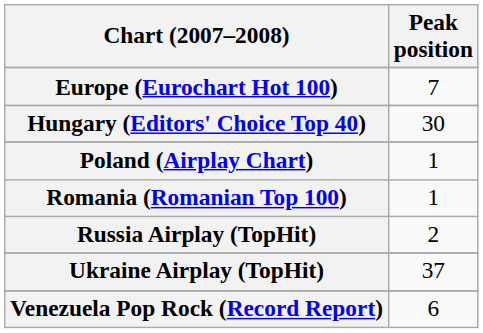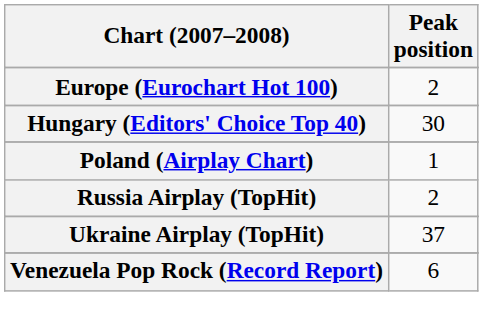Europe (Eurochart Hot 100) | Peak position: 7 -> 2
- row: Romania (Romanian Top 100) | 1
